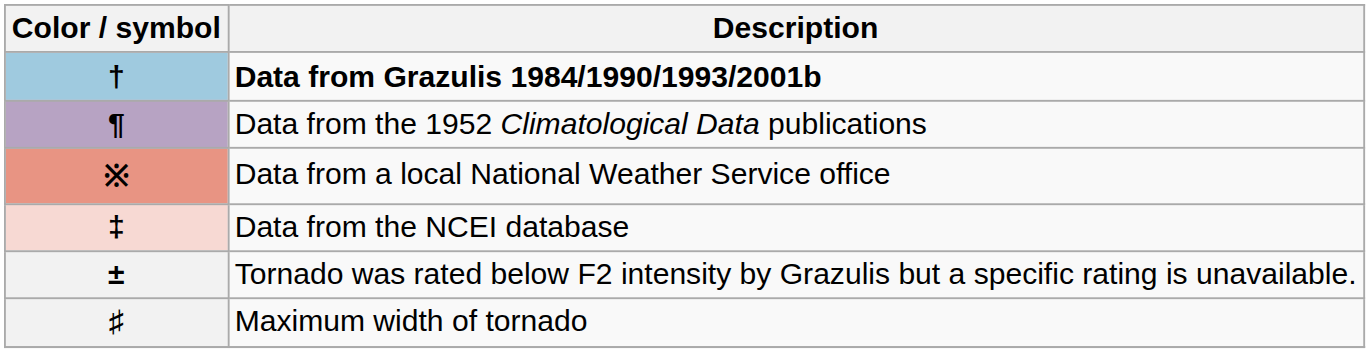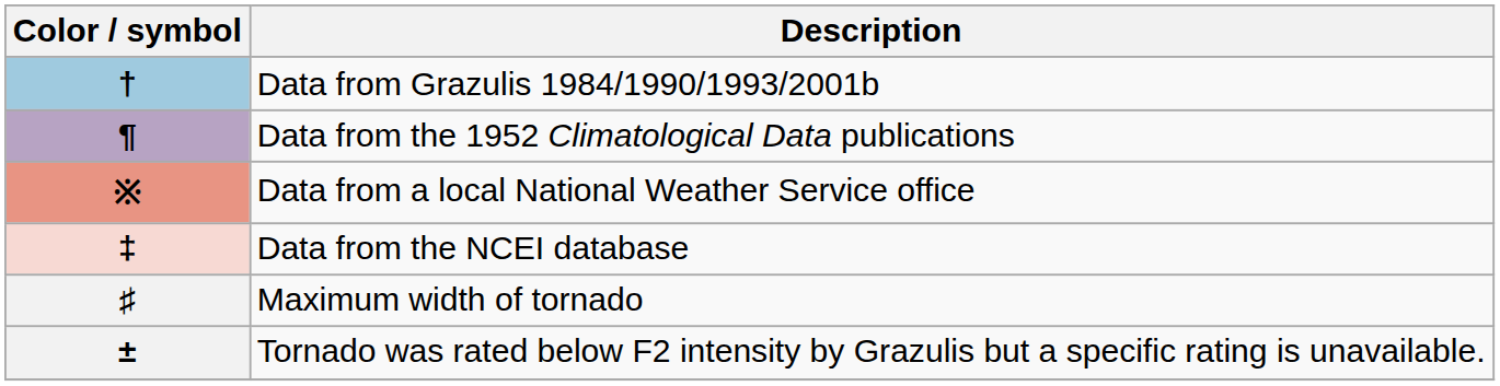† | Description: bold -> normal
rows swapped: ♯ <-> ±
